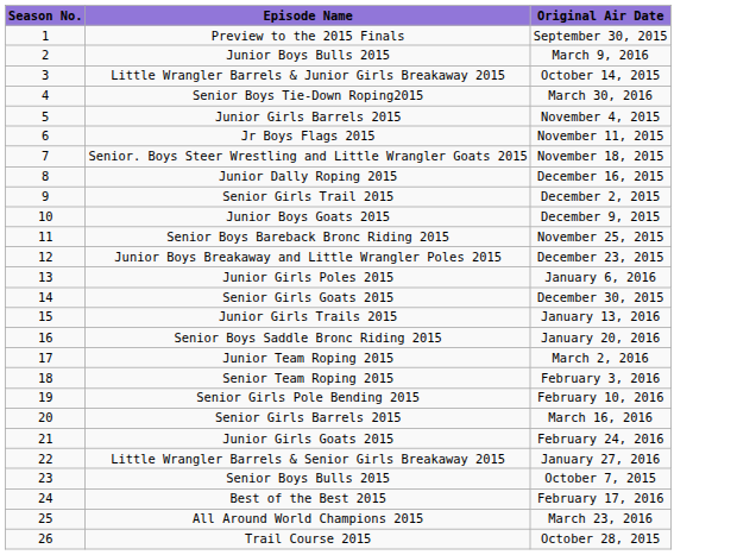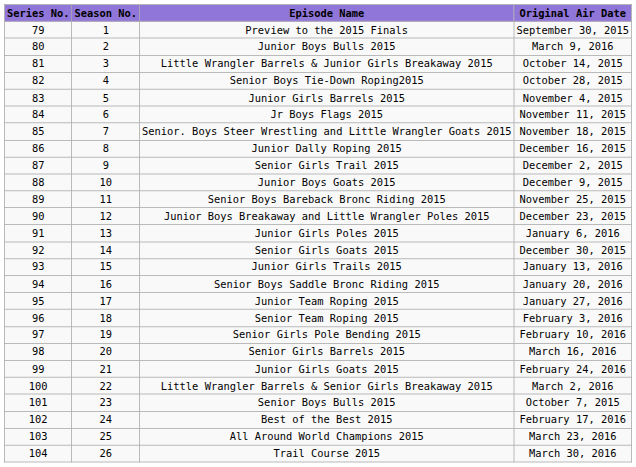+ column: Series No. | 79 | 80 | 81 | 82 | 83 | 84 | 85 | 86 | 87 | 88 | 89 | 90 | 91 | 92 | 93 | 94 | 95 | 96 | 97 | 98 | 99 | 100 | 101 | 102 | 103 | 104
Senior Boys Tie-Down Roping2015 | Original Air Date: March 30, 2016 -> October 28, 2015
Junior Team Roping 2015 | Original Air Date: March 2, 2016 -> January 27, 2016
Little Wrangler Barrels & Senior Girls Breakaway 2015 | Original Air Date: January 27, 2016 -> March 2, 2016
Trail Course 2015 | Original Air Date: October 28, 2015 -> March 30, 2016
